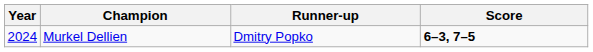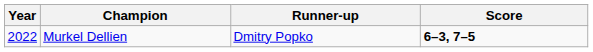Murkel Dellien | Year: 2024 -> 2022
